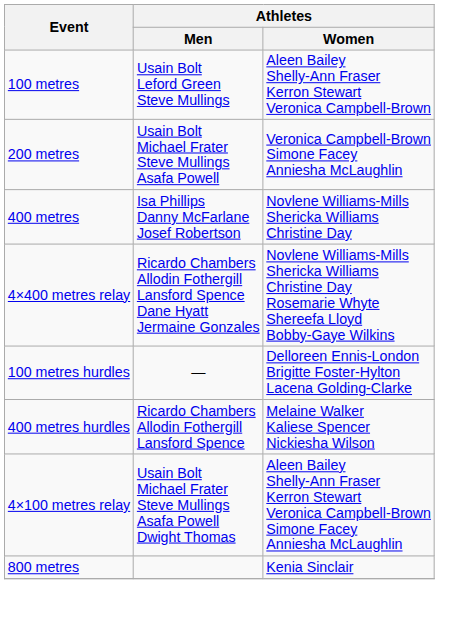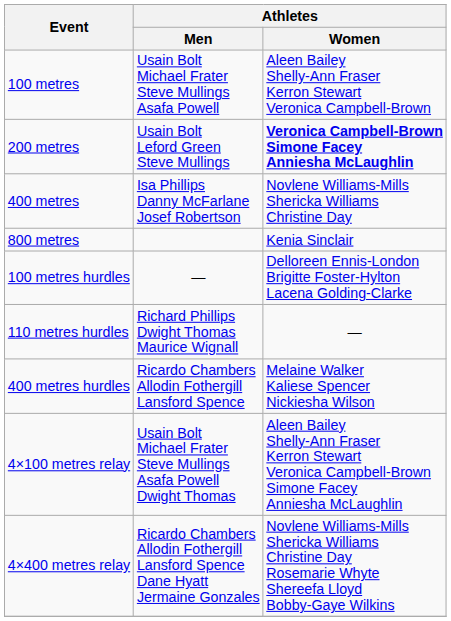100 metres | Athletes / Men: Usain Bolt Leford Green Steve Mullings -> Usain Bolt Michael Frater Steve Mullings Asafa Powell
200 metres | Athletes / Men: Usain Bolt Michael Frater Steve Mullings Asafa Powell -> Usain Bolt Leford Green Steve Mullings
200 metres | Athletes / Women: normal -> bold
rows swapped: 800 metres <-> 4×400 metres relay
+ row: 110 metres hurdles | Richard Phillips Dwight Thomas Maurice Wignall | —
